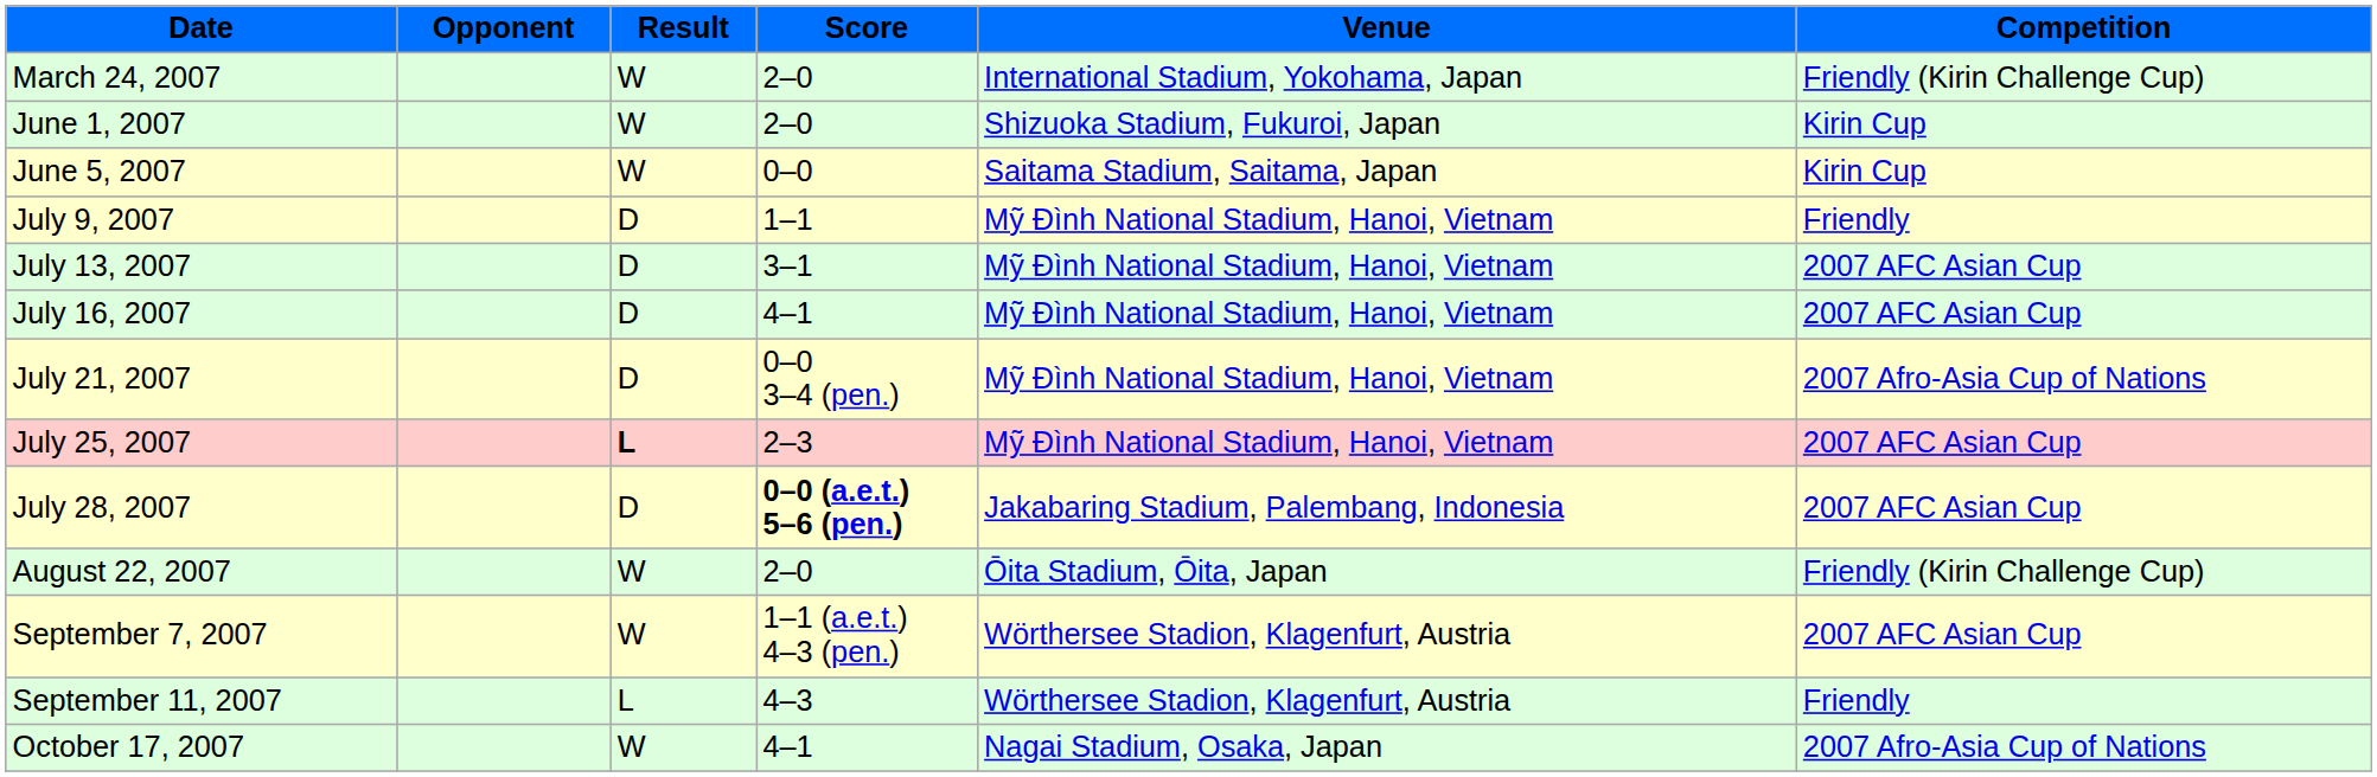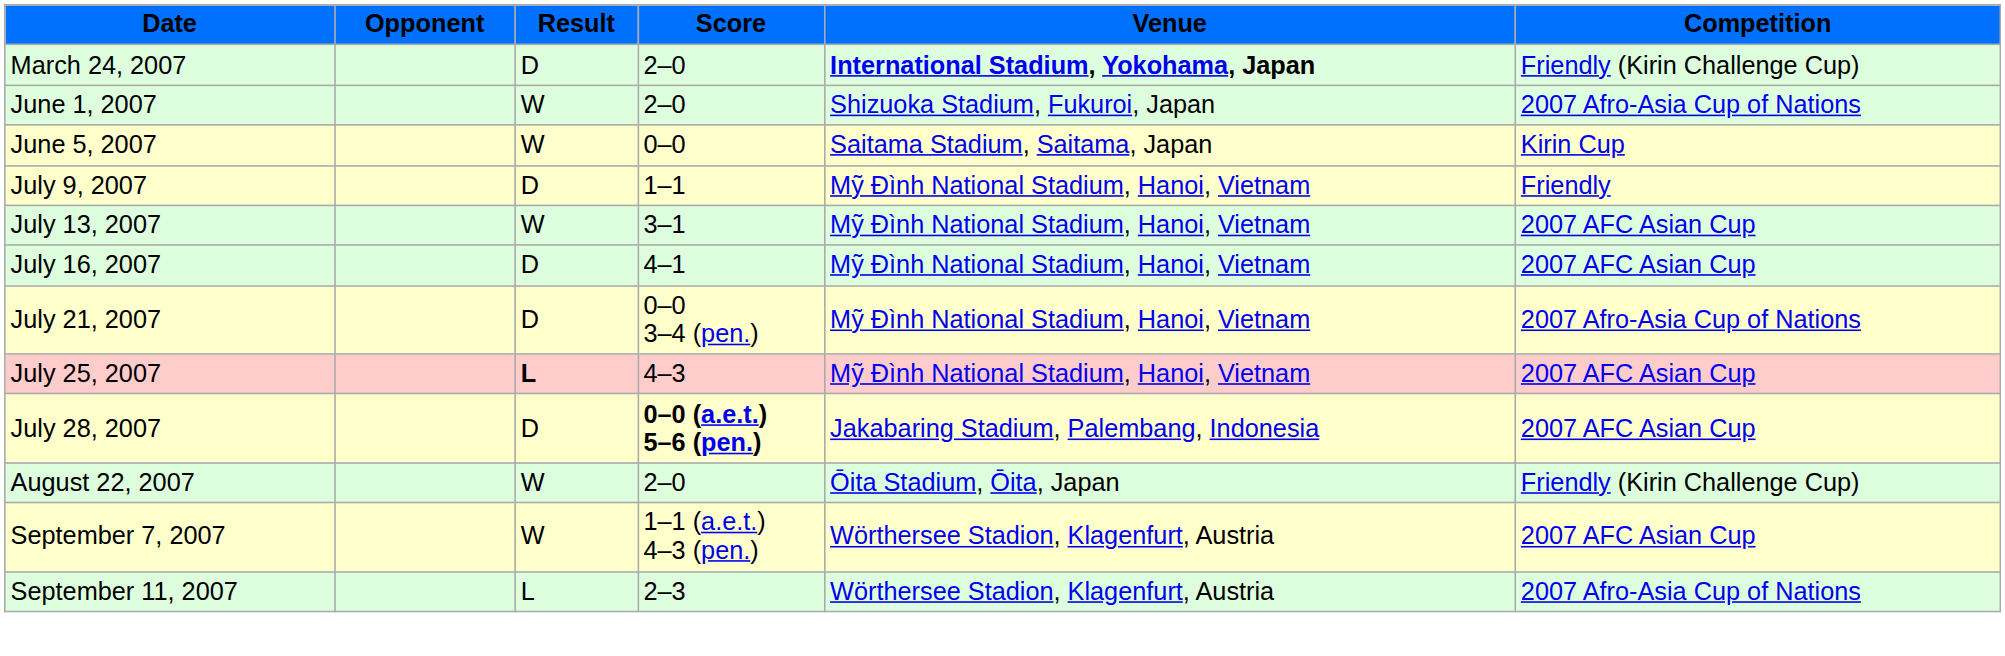March 24, 2007 | Result: W -> D
March 24, 2007 | Venue: normal -> bold
June 1, 2007 | Competition: Kirin Cup -> 2007 Afro-Asia Cup of Nations
July 13, 2007 | Result: D -> W
July 25, 2007 | Score: 2–3 -> 4–3
September 11, 2007 | Score: 4–3 -> 2–3
September 11, 2007 | Competition: Friendly -> 2007 Afro-Asia Cup of Nations
- row: October 17, 2007 | W | 4–1 | Nagai Stadium, Osaka, Japan | 2007 Afro-Asia Cup of Nations
